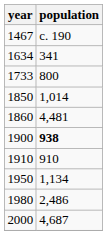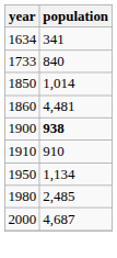- row: 1467 | c. 190
1733 | population: 800 -> 840
1980 | population: 2,486 -> 2,485
